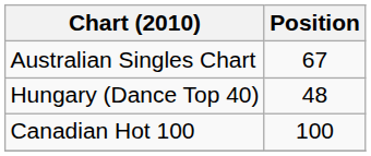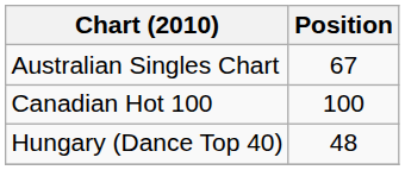rows swapped: Canadian Hot 100 <-> Hungary (Dance Top 40)
